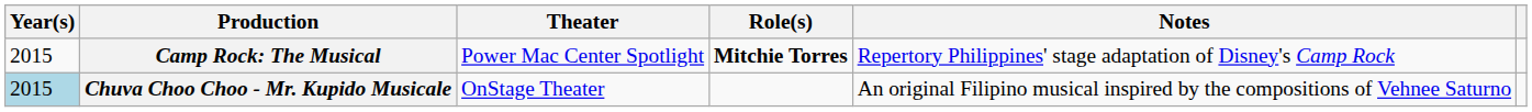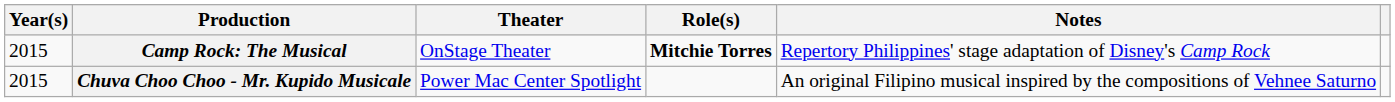Camp Rock: The Musical | Theater: Power Mac Center Spotlight -> OnStage Theater
Chuva Choo Choo - Mr. Kupido Musicale | Year(s): lightblue background -> no background
Chuva Choo Choo - Mr. Kupido Musicale | Theater: OnStage Theater -> Power Mac Center Spotlight
